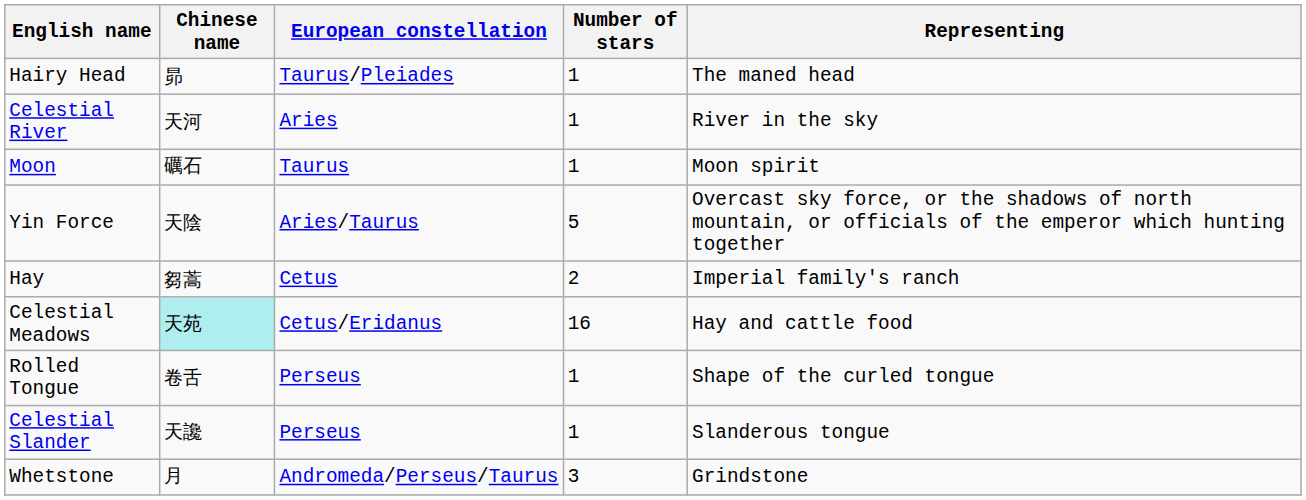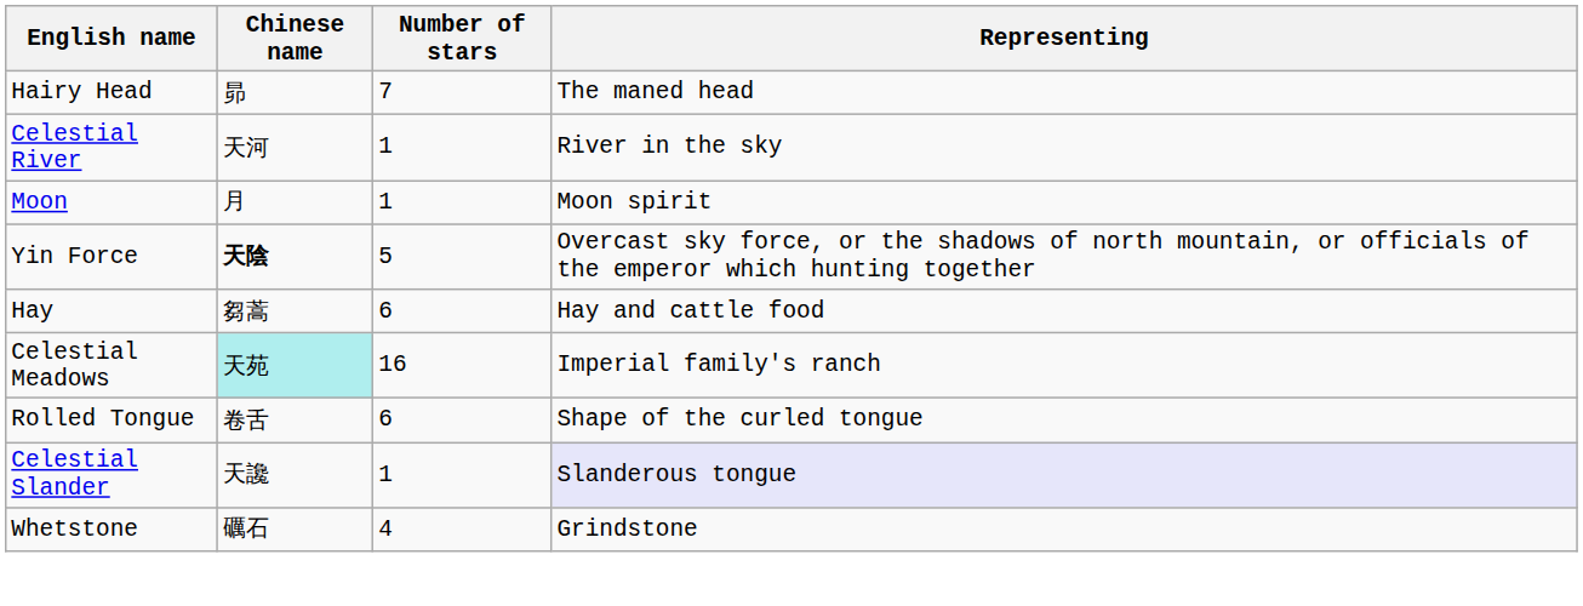- column: European constellation | Taurus/Pleiades | Aries | Taurus | Aries/Taurus | Cetus | Cetus/Eridanus | Perseus | Perseus | Andromeda/Perseus/Taurus
Hairy Head | Number of stars: 1 -> 7
Moon | Chinese name: 礪石 -> 月
Yin Force | Chinese name: normal -> bold
Hay | Number of stars: 2 -> 6
Hay | Representing: Imperial family's ranch -> Hay and cattle food
Celestial Meadows | Representing: Hay and cattle food -> Imperial family's ranch
Rolled Tongue | Number of stars: 1 -> 6
Celestial Slander | Representing: no background -> lavender background
Whetstone | Chinese name: 月 -> 礪石
Whetstone | Number of stars: 3 -> 4
